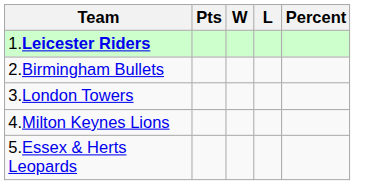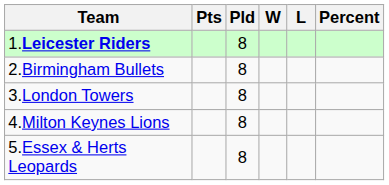+ column: Pld | 8 | 8 | 8 | 8 | 8
